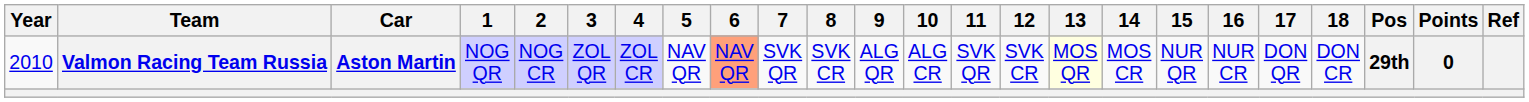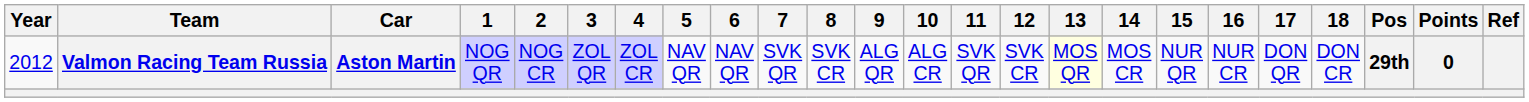Valmon Racing Team Russia | Year: 2010 -> 2012
Valmon Racing Team Russia | 6: lightsalmon background -> no background
